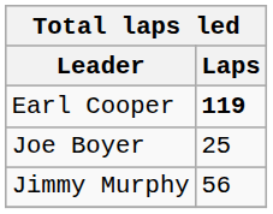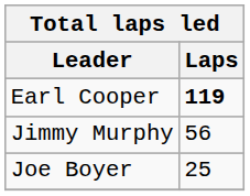rows swapped: Jimmy Murphy <-> Joe Boyer
